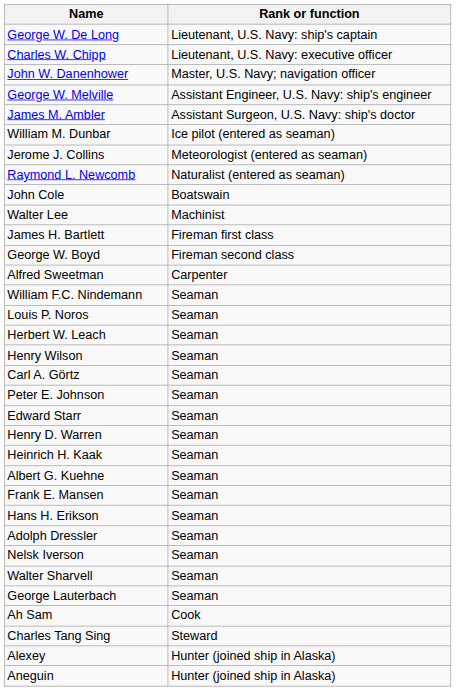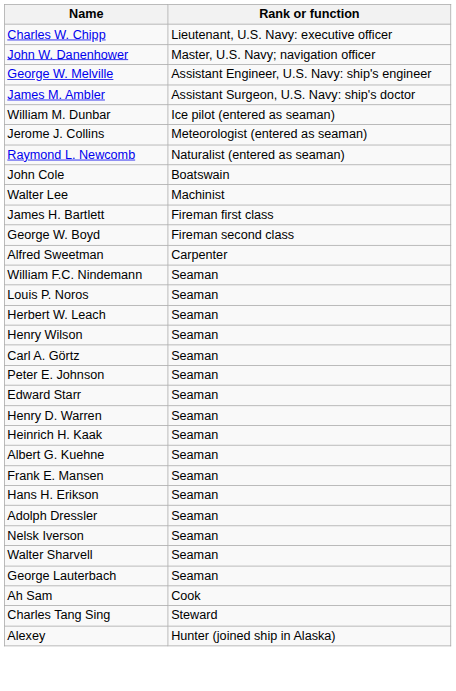- row: George W. De Long | Lieutenant, U.S. Navy: ship's captain
- row: Aneguin | Hunter (joined ship in Alaska)
